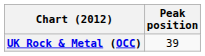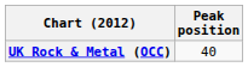UK Rock & Metal (OCC) | Peak position: 39 -> 40
